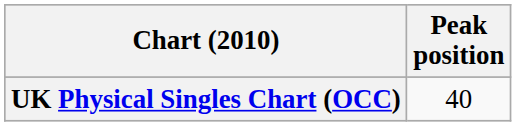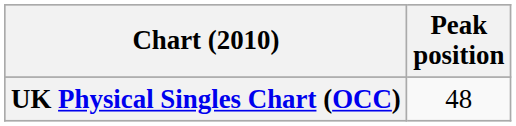UK Physical Singles Chart (OCC) | Peak position: 40 -> 48
